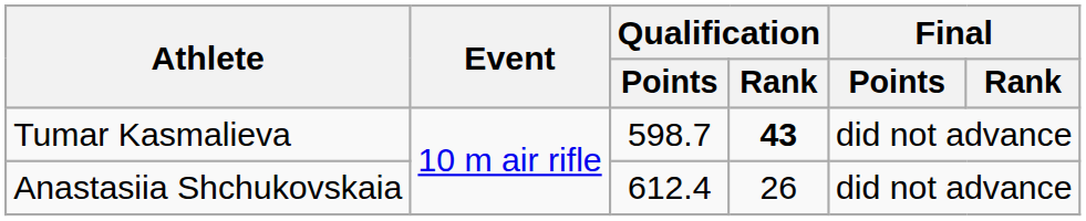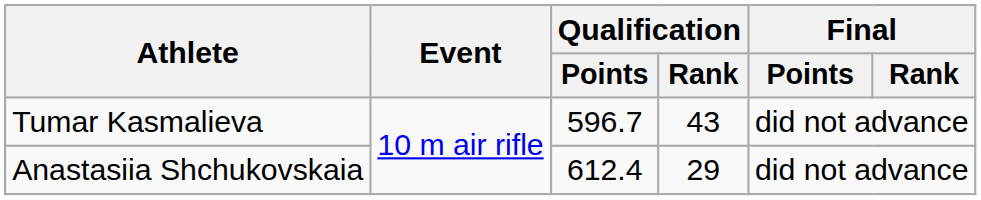Tumar Kasmalieva | Qualification / Points: 598.7 -> 596.7
Tumar Kasmalieva | Qualification / Rank: bold -> normal
Anastasiia Shchukovskaia | Qualification / Rank: 26 -> 29
